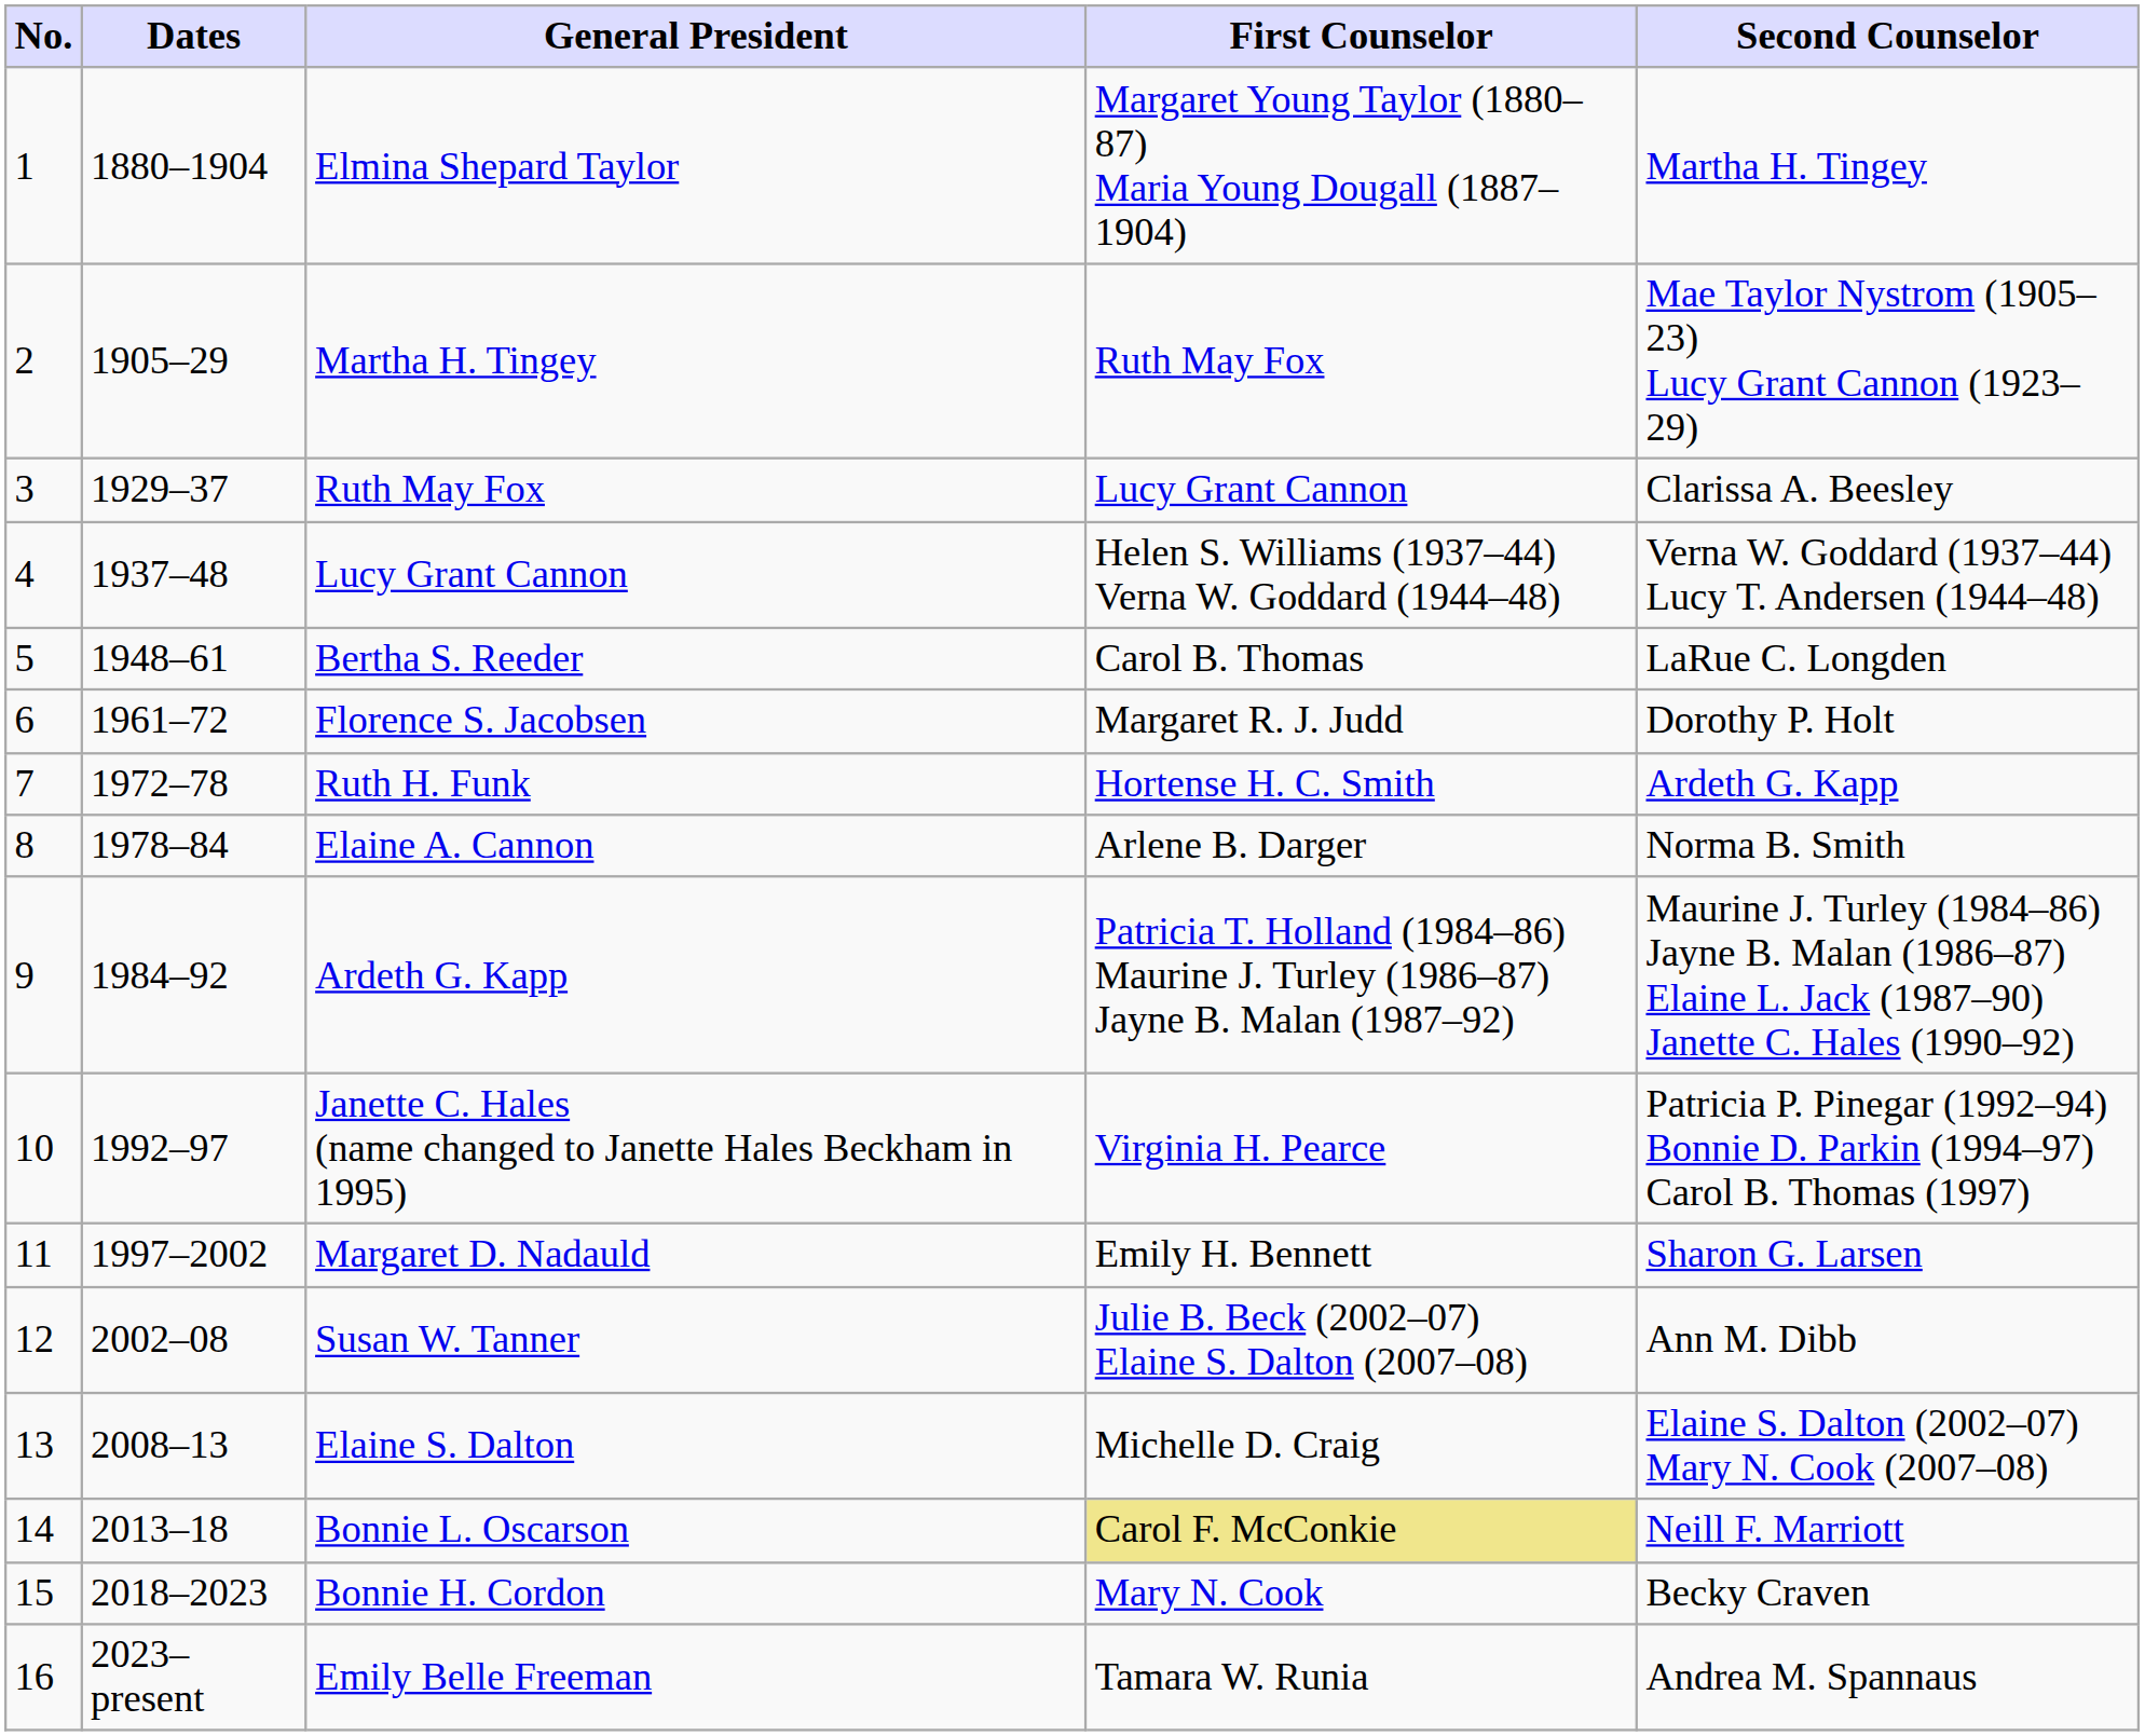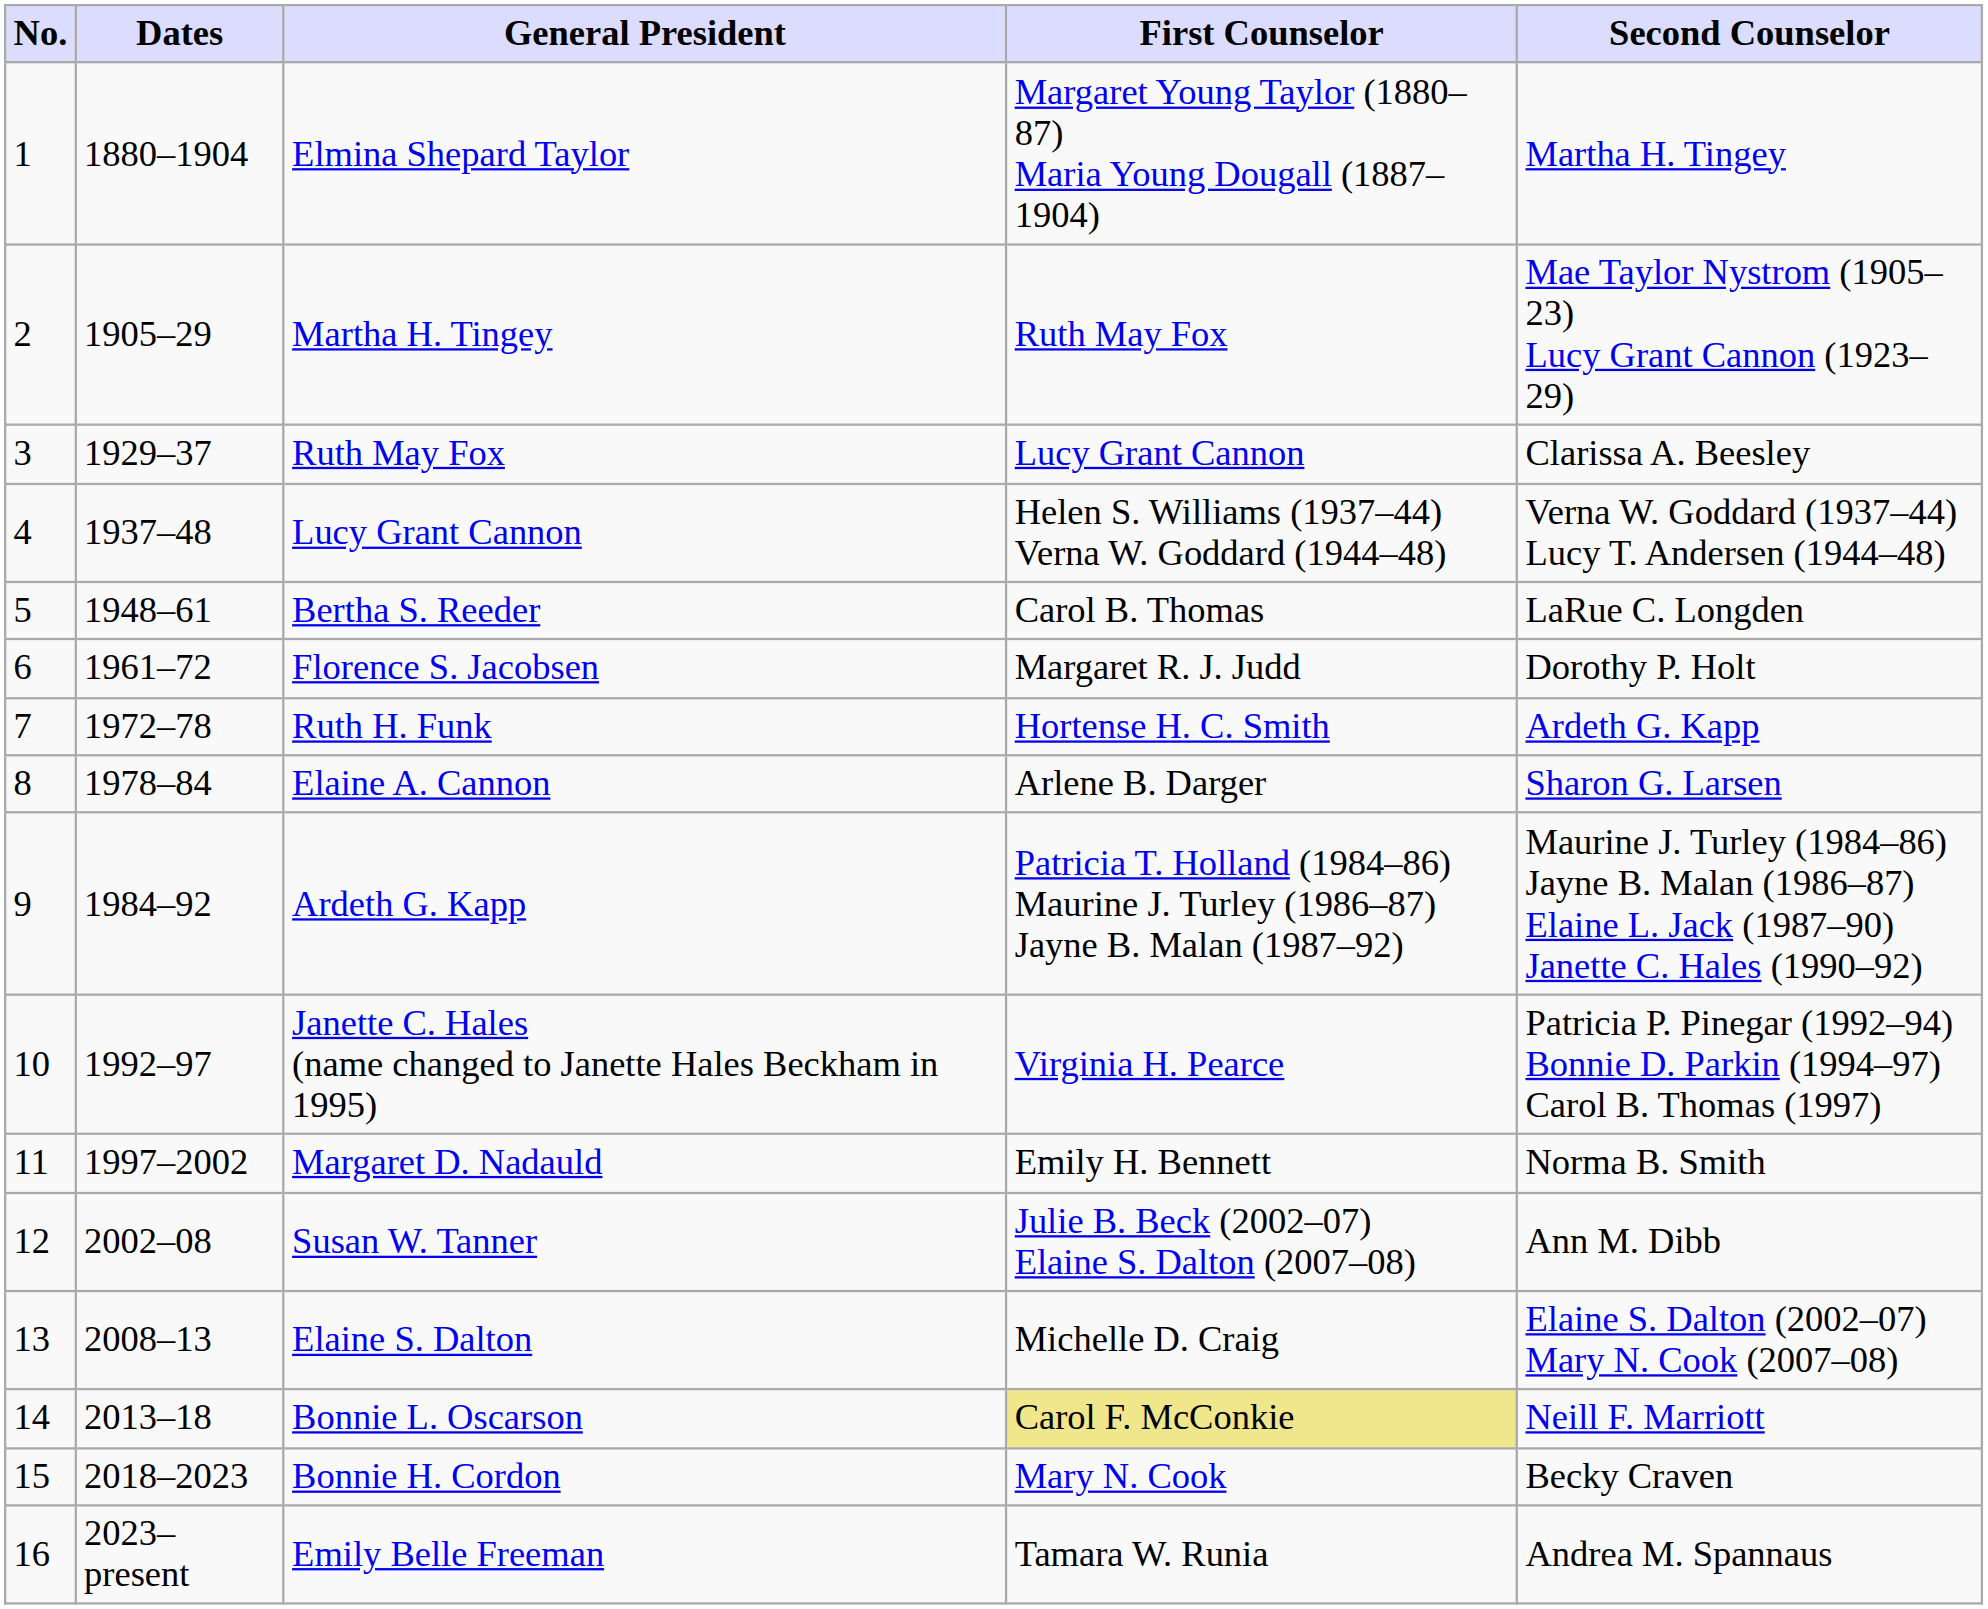Elaine A. Cannon | Second Counselor: Norma B. Smith -> Sharon G. Larsen
Margaret D. Nadauld | Second Counselor: Sharon G. Larsen -> Norma B. Smith
